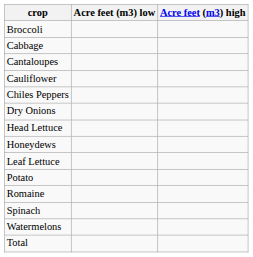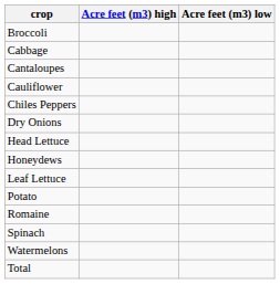columns swapped: Acre feet (m3) high <-> Acre feet (m3) low
